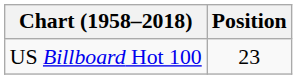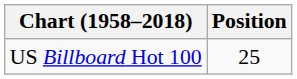US Billboard Hot 100 | Position: 23 -> 25
